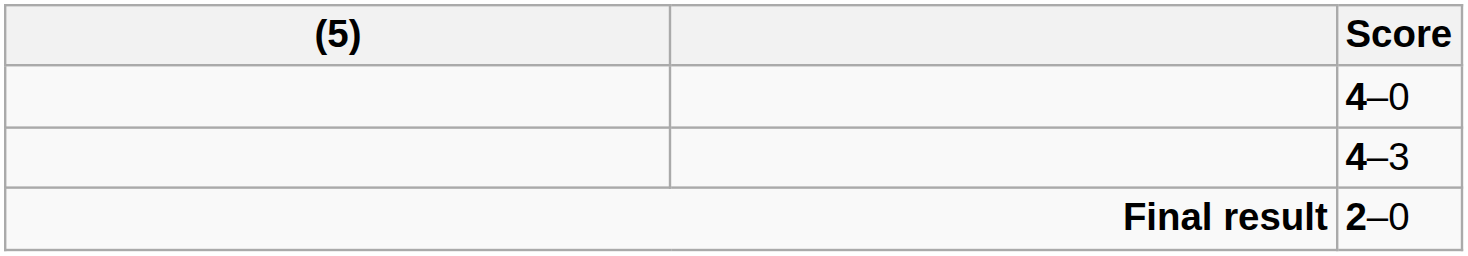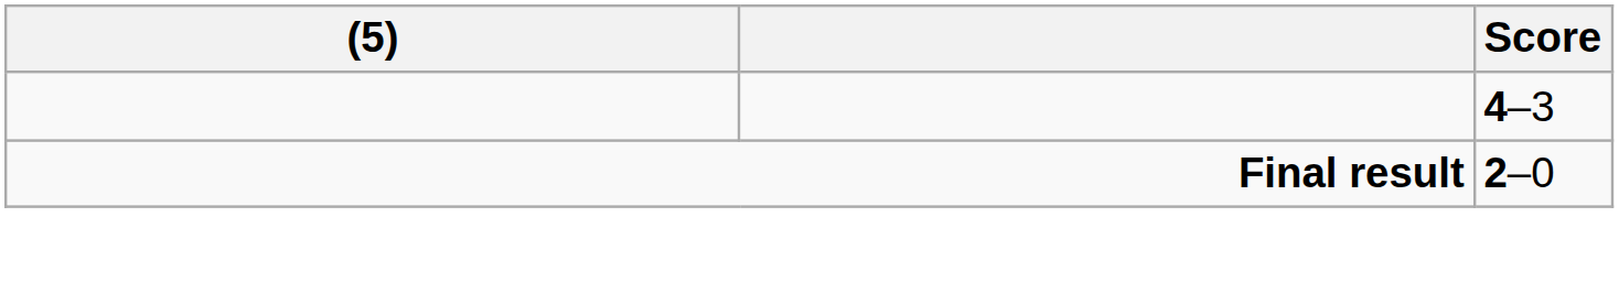- row: 4–0
